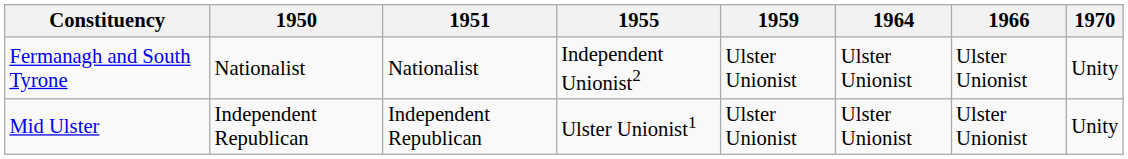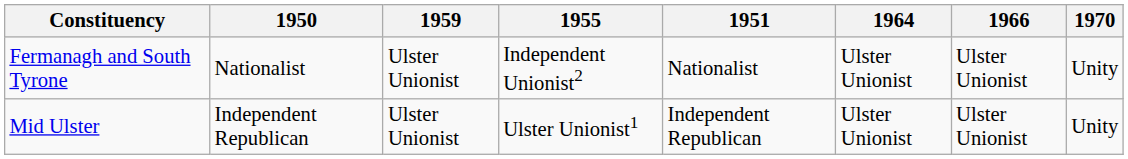columns swapped: 1951 <-> 1959
